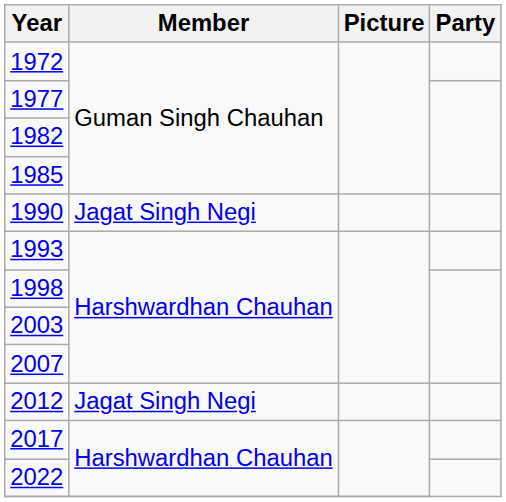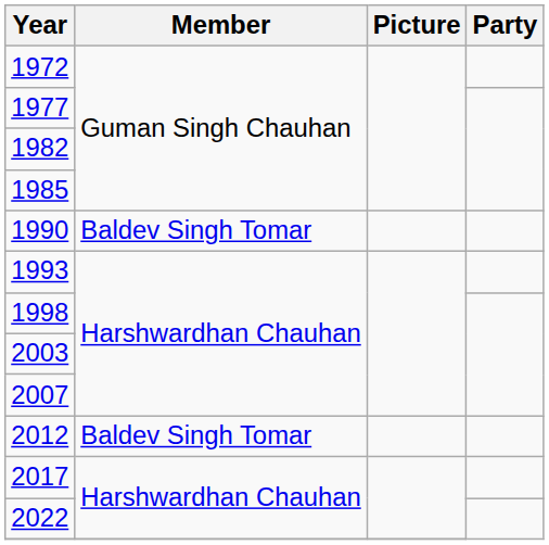1990 | Member: Jagat Singh Negi -> Baldev Singh Tomar
2012 | Member: Jagat Singh Negi -> Baldev Singh Tomar
